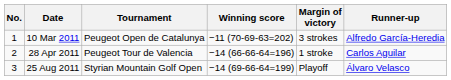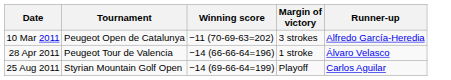- column: No. | 1 | 2 | 3
28 Apr 2011 | Runner-up: Carlos Aguilar -> Álvaro Velasco
25 Aug 2011 | Runner-up: Álvaro Velasco -> Carlos Aguilar
